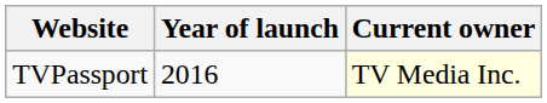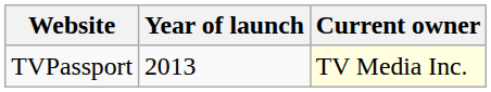TVPassport | Year of launch: 2016 -> 2013
